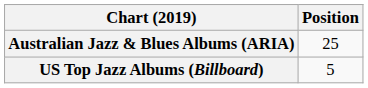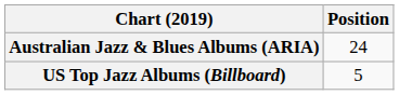Australian Jazz & Blues Albums (ARIA) | Position: 25 -> 24
